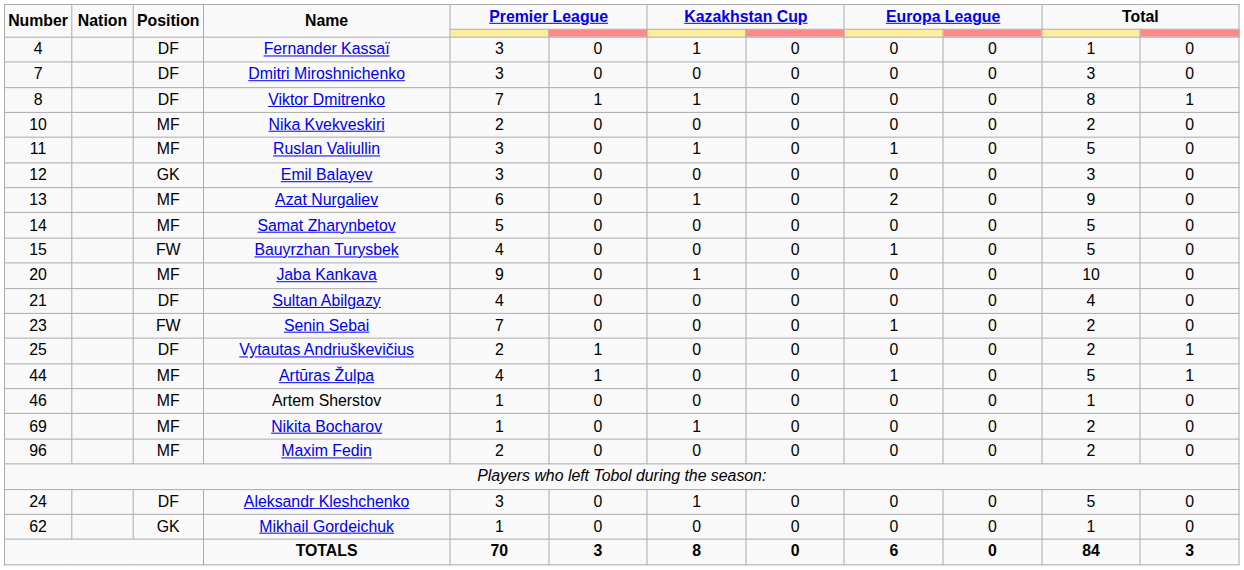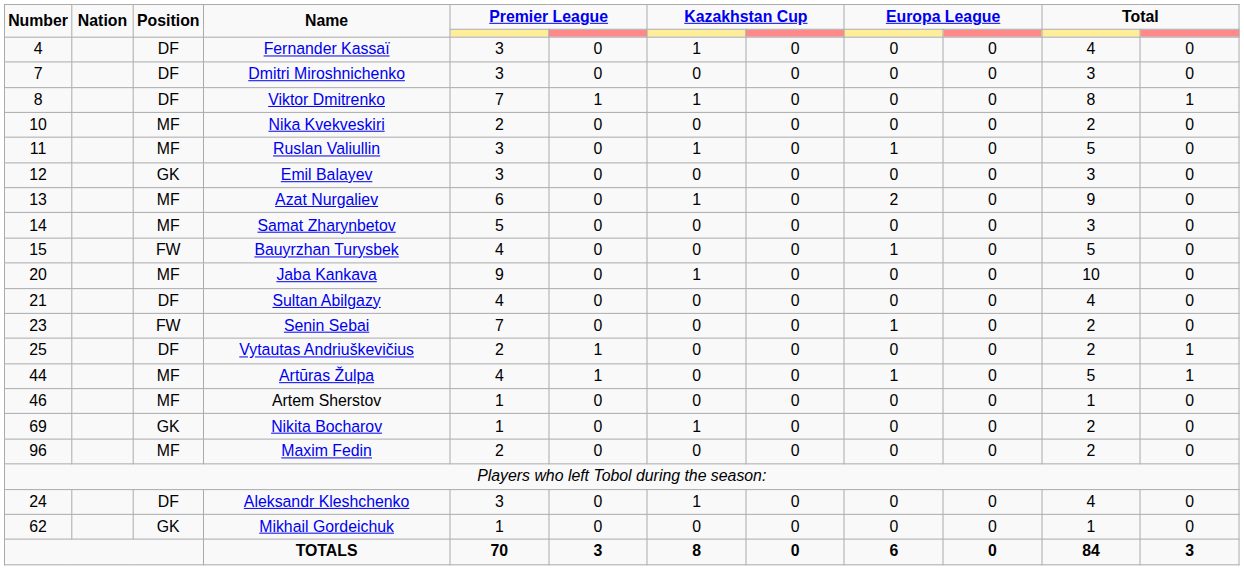Fernander Kassaï | column 11: 1 -> 4
Samat Zharynbetov | column 11: 5 -> 3
Nikita Bocharov | Position: MF -> GK
Aleksandr Kleshchenko | column 11: 5 -> 4
